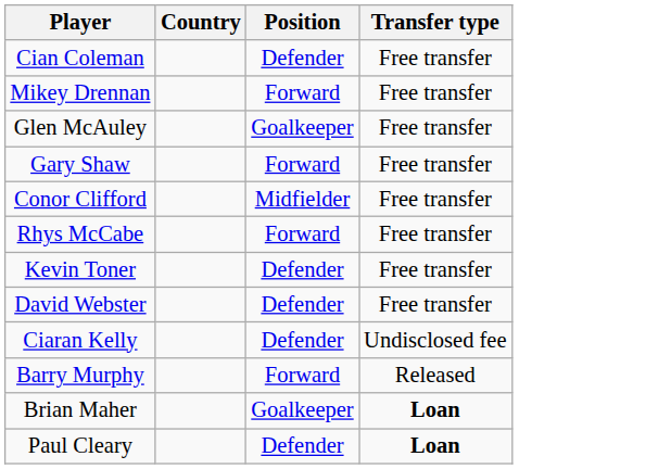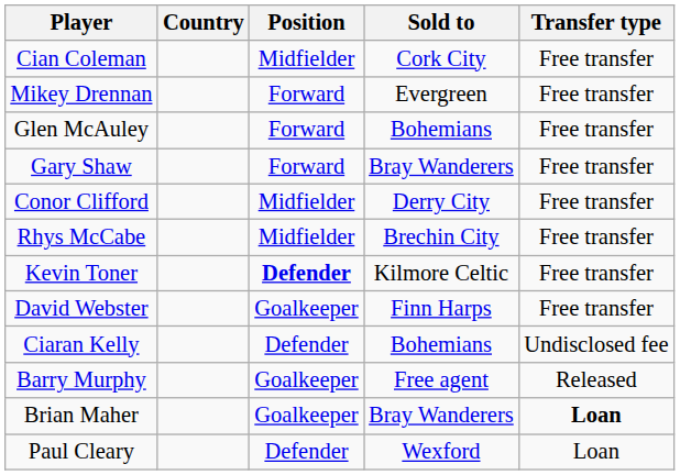+ column: Sold to | Cork City | Evergreen | Bohemians | Bray Wanderers | Derry City | Brechin City | Kilmore Celtic | Finn Harps | Bohemians | Free agent | Bray Wanderers | Wexford
Cian Coleman | Position: Defender -> Midfielder
Glen McAuley | Position: Goalkeeper -> Forward
Rhys McCabe | Position: Forward -> Midfielder
Kevin Toner | Position: normal -> bold
David Webster | Position: Defender -> Goalkeeper
Barry Murphy | Position: Forward -> Goalkeeper
Paul Cleary | Transfer type: bold -> normal
